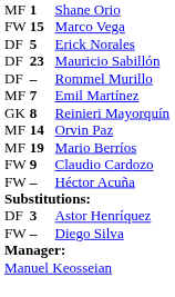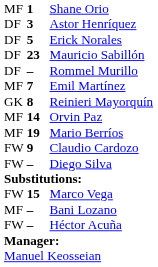rows swapped: Astor Henríquez <-> Marco Vega
rows swapped: Héctor Acuña <-> Diego Silva
+ row: MF | – | Bani Lozano
